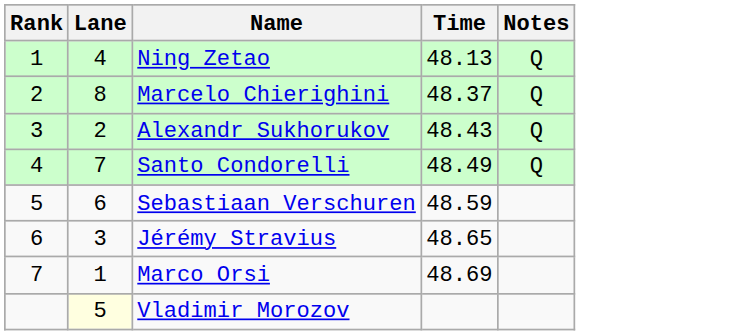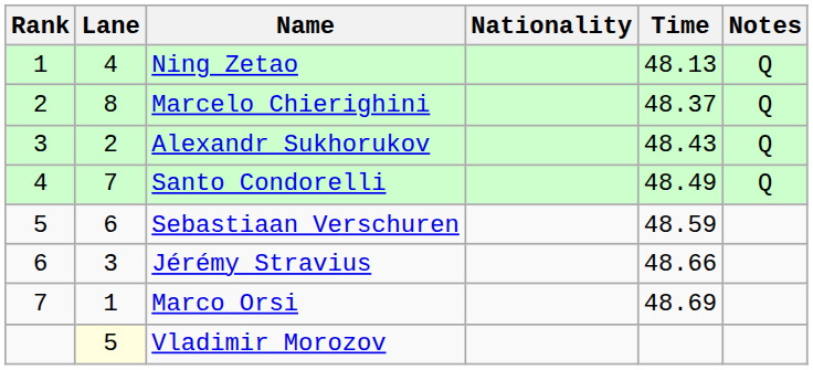+ column: Nationality
Jérémy Stravius | Time: 48.65 -> 48.66
